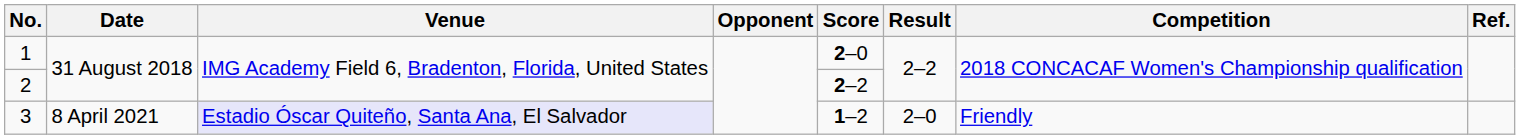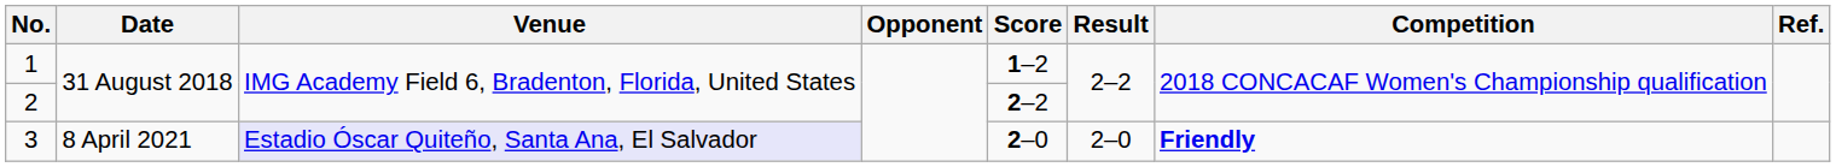1 | Score: 2–0 -> 1–2
3 | Score: 1–2 -> 2–0
3 | Competition: normal -> bold
